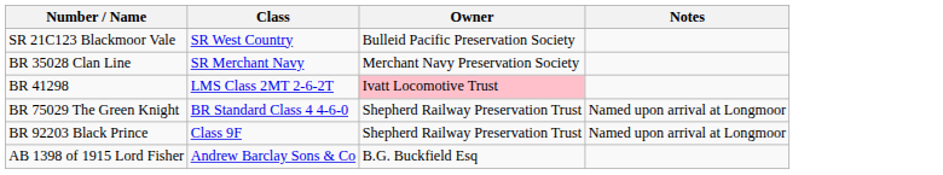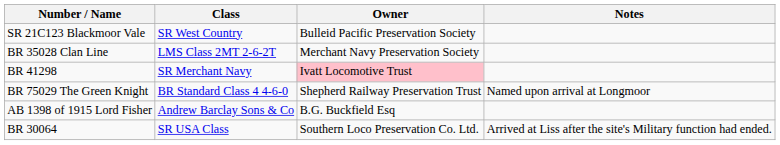BR 35028 Clan Line | Class: SR Merchant Navy -> LMS Class 2MT 2-6-2T
BR 41298 | Class: LMS Class 2MT 2-6-2T -> SR Merchant Navy
- row: BR 92203 Black Prince | Class 9F | Shepherd Railway Preservation Trust | Named upon arrival at Longmoor
+ row: BR 30064 | SR USA Class | Southern Loco Preservation Co. Ltd. | Arrived at Liss after the site's Military function had ended.
